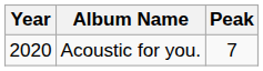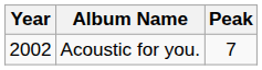Acoustic for you. | Year: 2020 -> 2002
